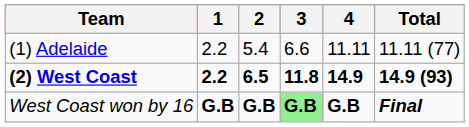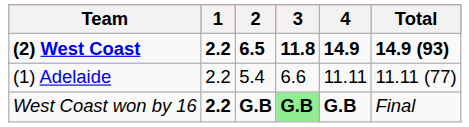rows swapped: (2) West Coast <-> (1) Adelaide
West Coast won by 16 | 1: G.B -> 2.2
West Coast won by 16 | Total: bold -> normal
